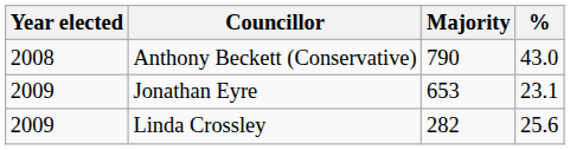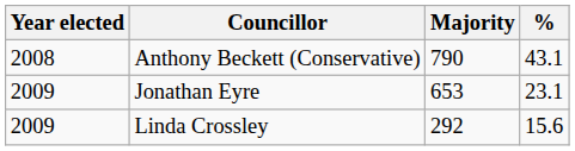Anthony Beckett (Conservative) | %: 43.0 -> 43.1
Linda Crossley | Majority: 282 -> 292
Linda Crossley | %: 25.6 -> 15.6
